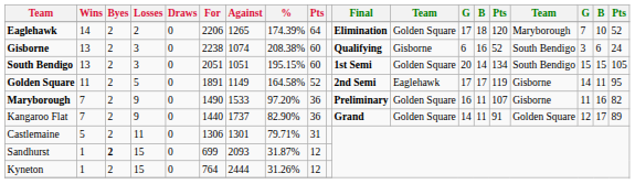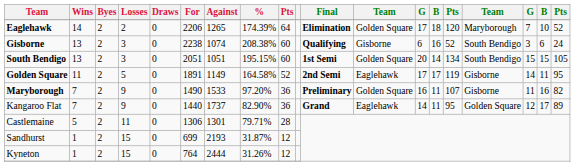Kangaroo Flat | column 12: Golden Square -> Eaglehawk
Kangaroo Flat | column 15: 91 -> 95
Castlemaine | column 9: 31 -> 28
Sandhurst | Byes: bold -> normal
Sandhurst | Against: 2093 -> 2193
